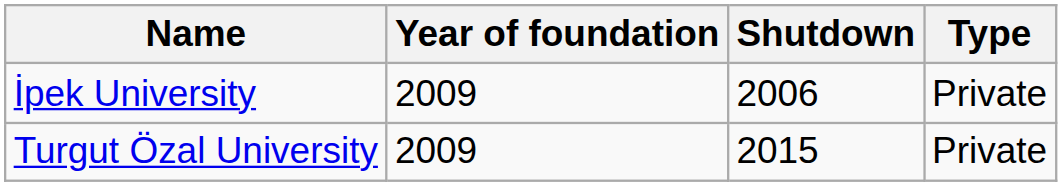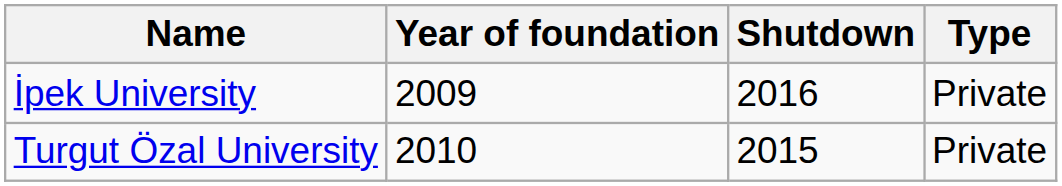İpek University | Shutdown: 2006 -> 2016
Turgut Özal University | Year of foundation: 2009 -> 2010
